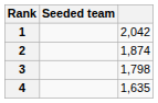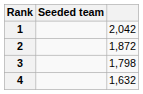2 | column 3: 1,874 -> 1,872
4 | column 3: 1,635 -> 1,632
